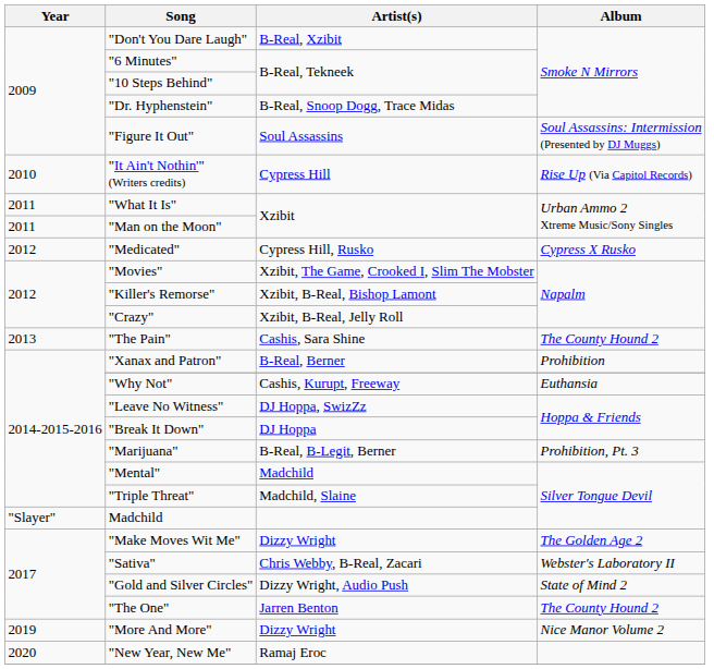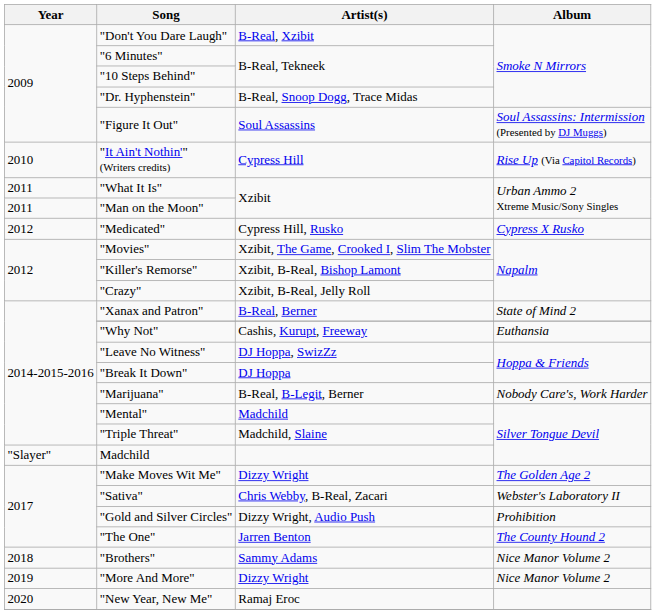- row: 2013 | "The Pain" | Cashis, Sara Shine | The County Hound 2
"Xanax and Patron" | Album: Prohibition -> State of Mind 2
"Marijuana" | Album: Prohibition, Pt. 3 -> Nobody Care's, Work Harder
"Gold and Silver Circles" | Album: State of Mind 2 -> Prohibition
+ row: 2018 | "Brothers" | Sammy Adams | Nice Manor Volume 2
